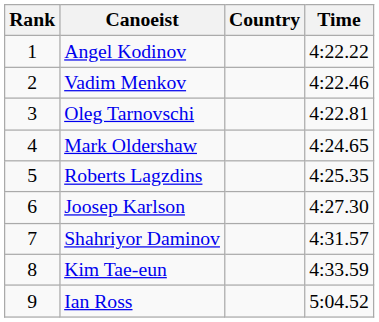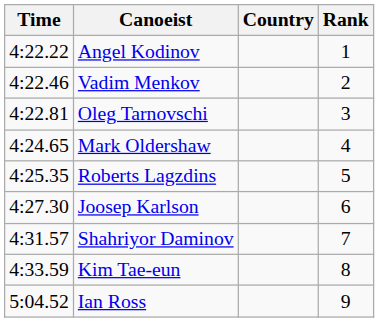columns swapped: Rank <-> Time
